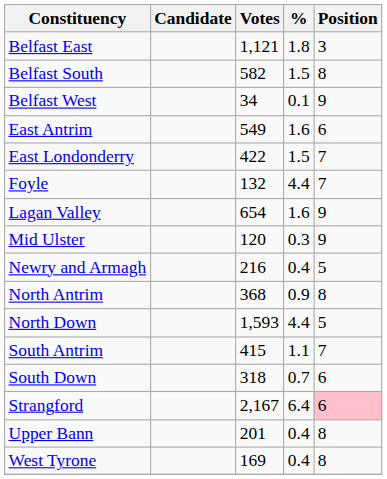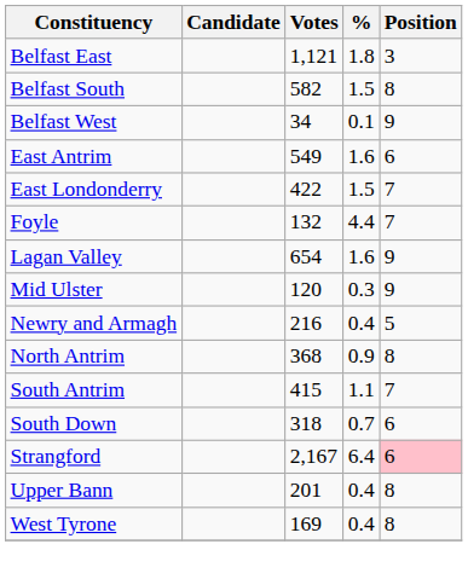- row: North Down | 1,593 | 4.4 | 5
